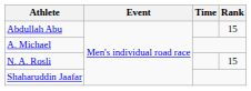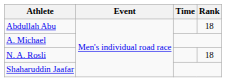Abdullah Abu | Rank: 15 -> 18
N. A. Rosli | Rank: 15 -> 18
